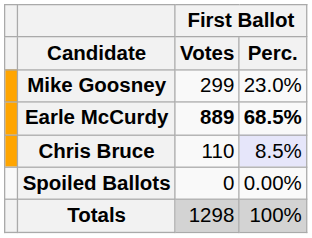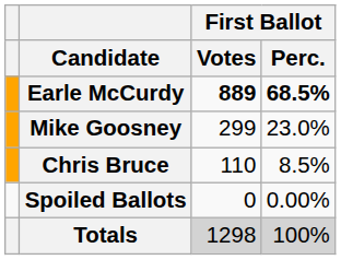rows swapped: Earle McCurdy <-> Mike Goosney
Chris Bruce | First Ballot / Perc.: lavender background -> no background
